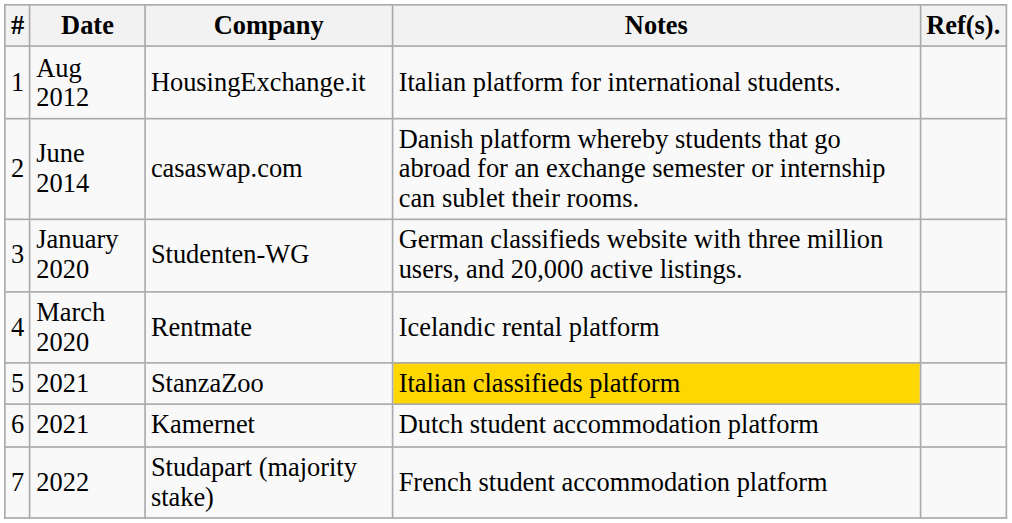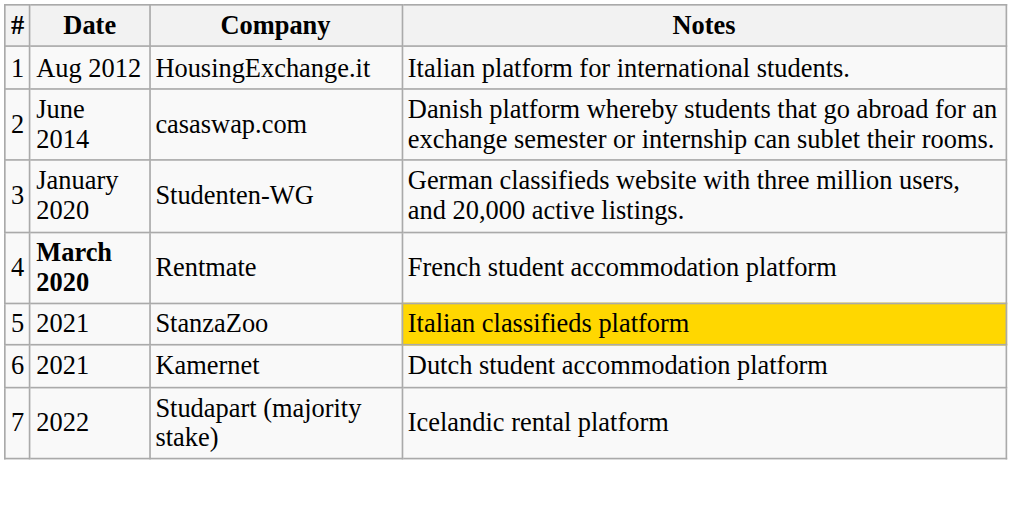- column: Ref(s).
Rentmate | Date: normal -> bold
Rentmate | Notes: Icelandic rental platform -> French student accommodation platform
Studapart (majority stake) | Notes: French student accommodation platform -> Icelandic rental platform
